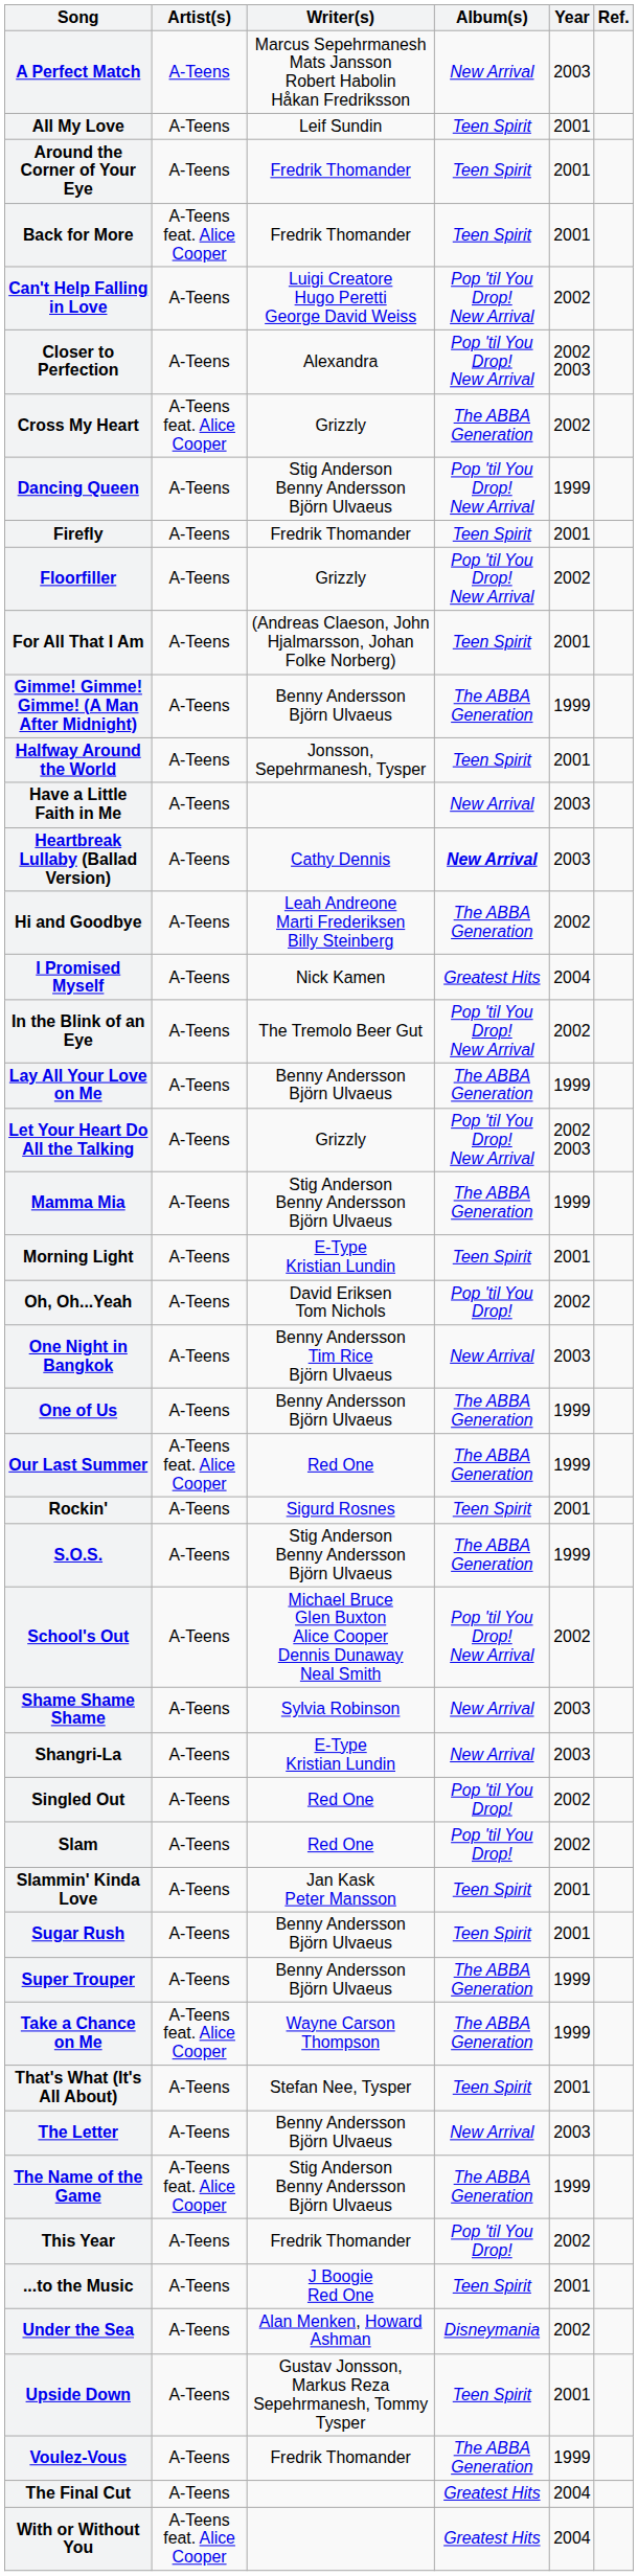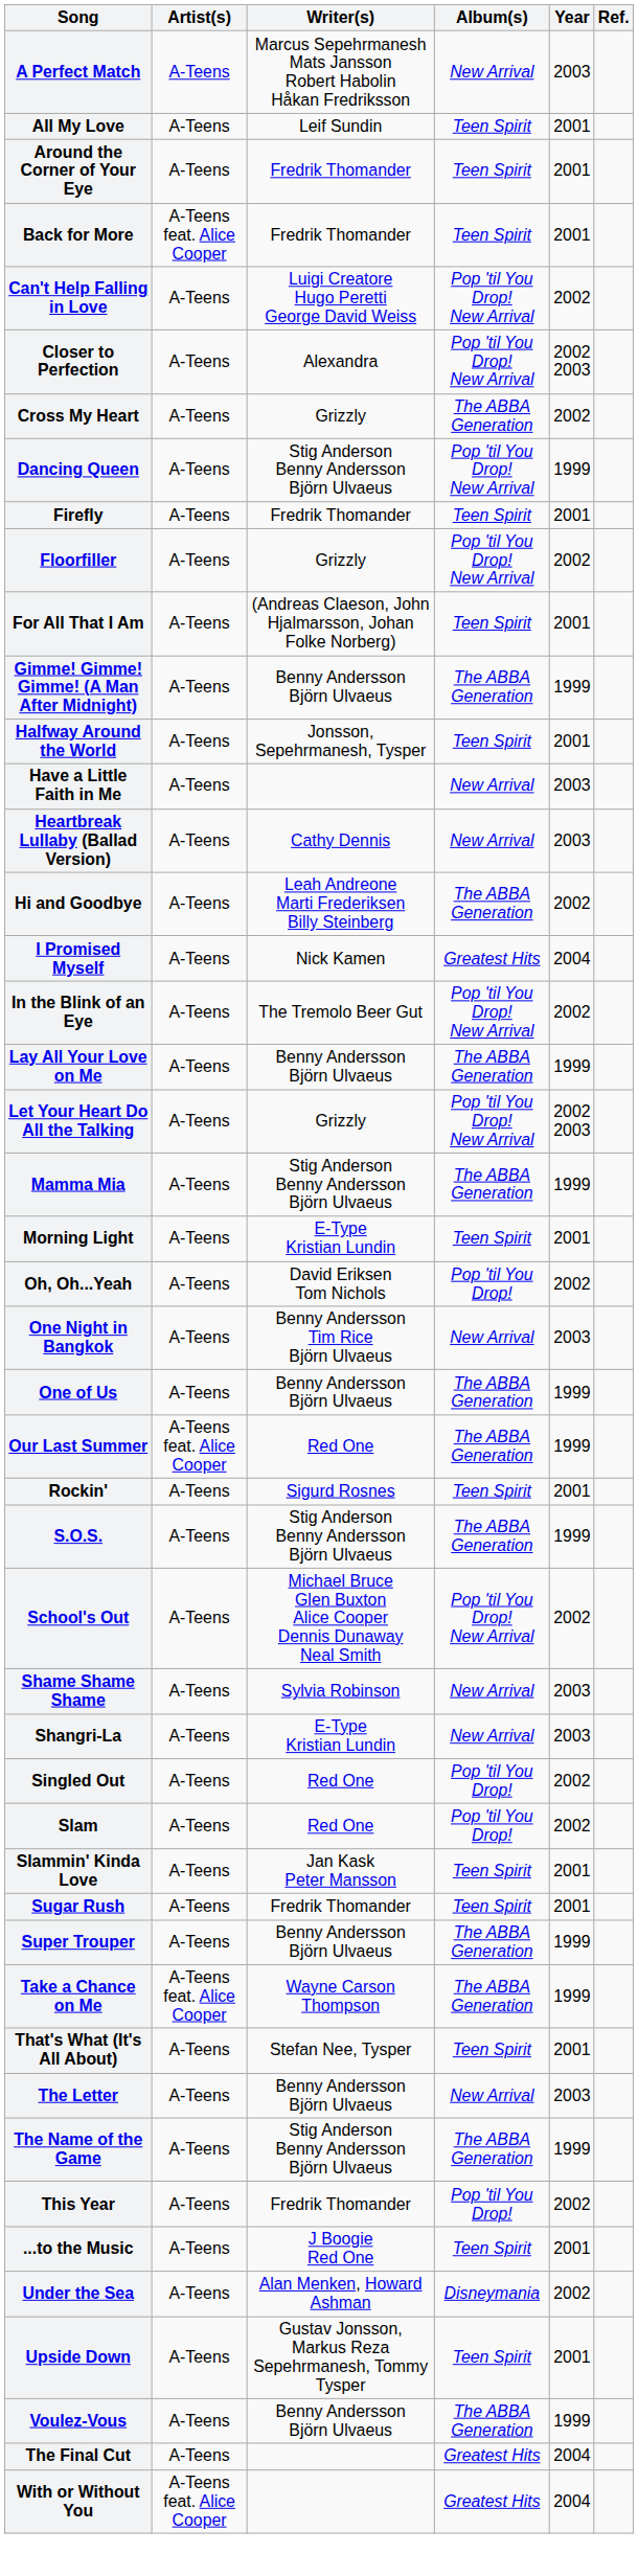Cross My Heart | Artist(s): A-Teens feat. Alice Cooper -> A-Teens
Heartbreak Lullaby (Ballad Version) | Album(s): bold -> normal
Sugar Rush | Writer(s): Benny Andersson Björn Ulvaeus -> Fredrik Thomander
The Name of the Game | Artist(s): A-Teens feat. Alice Cooper -> A-Teens
Voulez-Vous | Writer(s): Fredrik Thomander -> Benny Andersson Björn Ulvaeus
